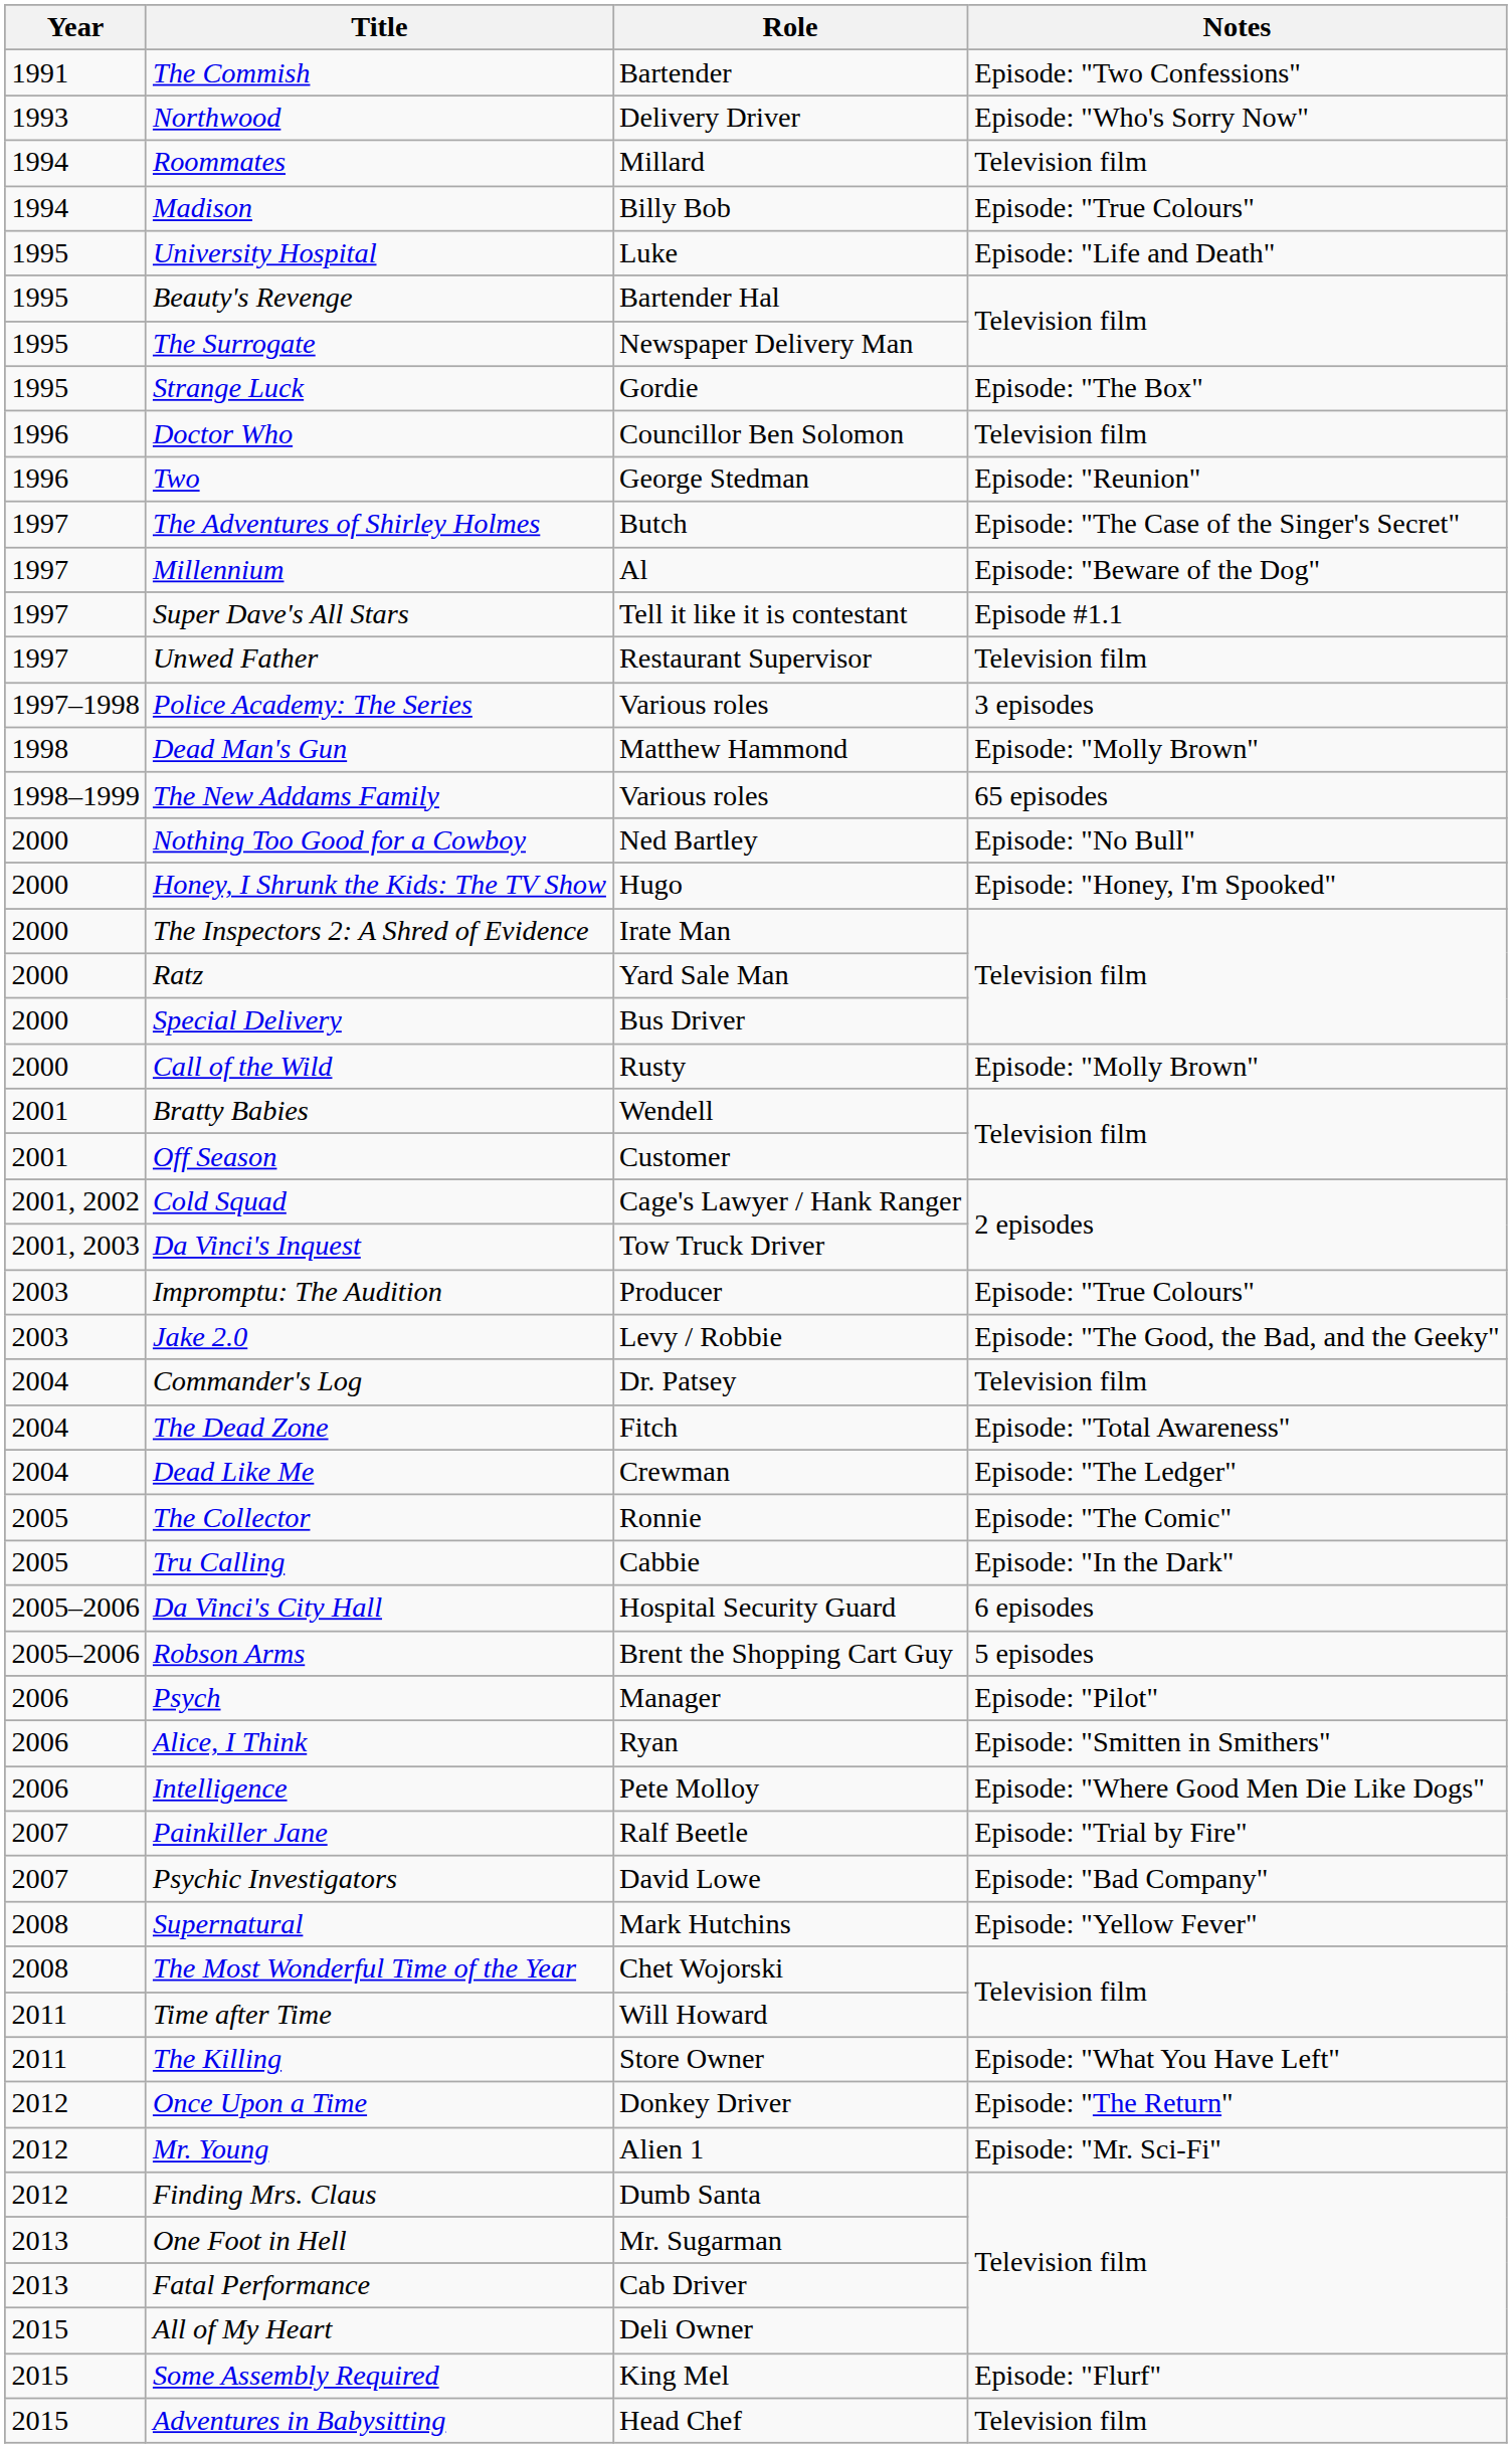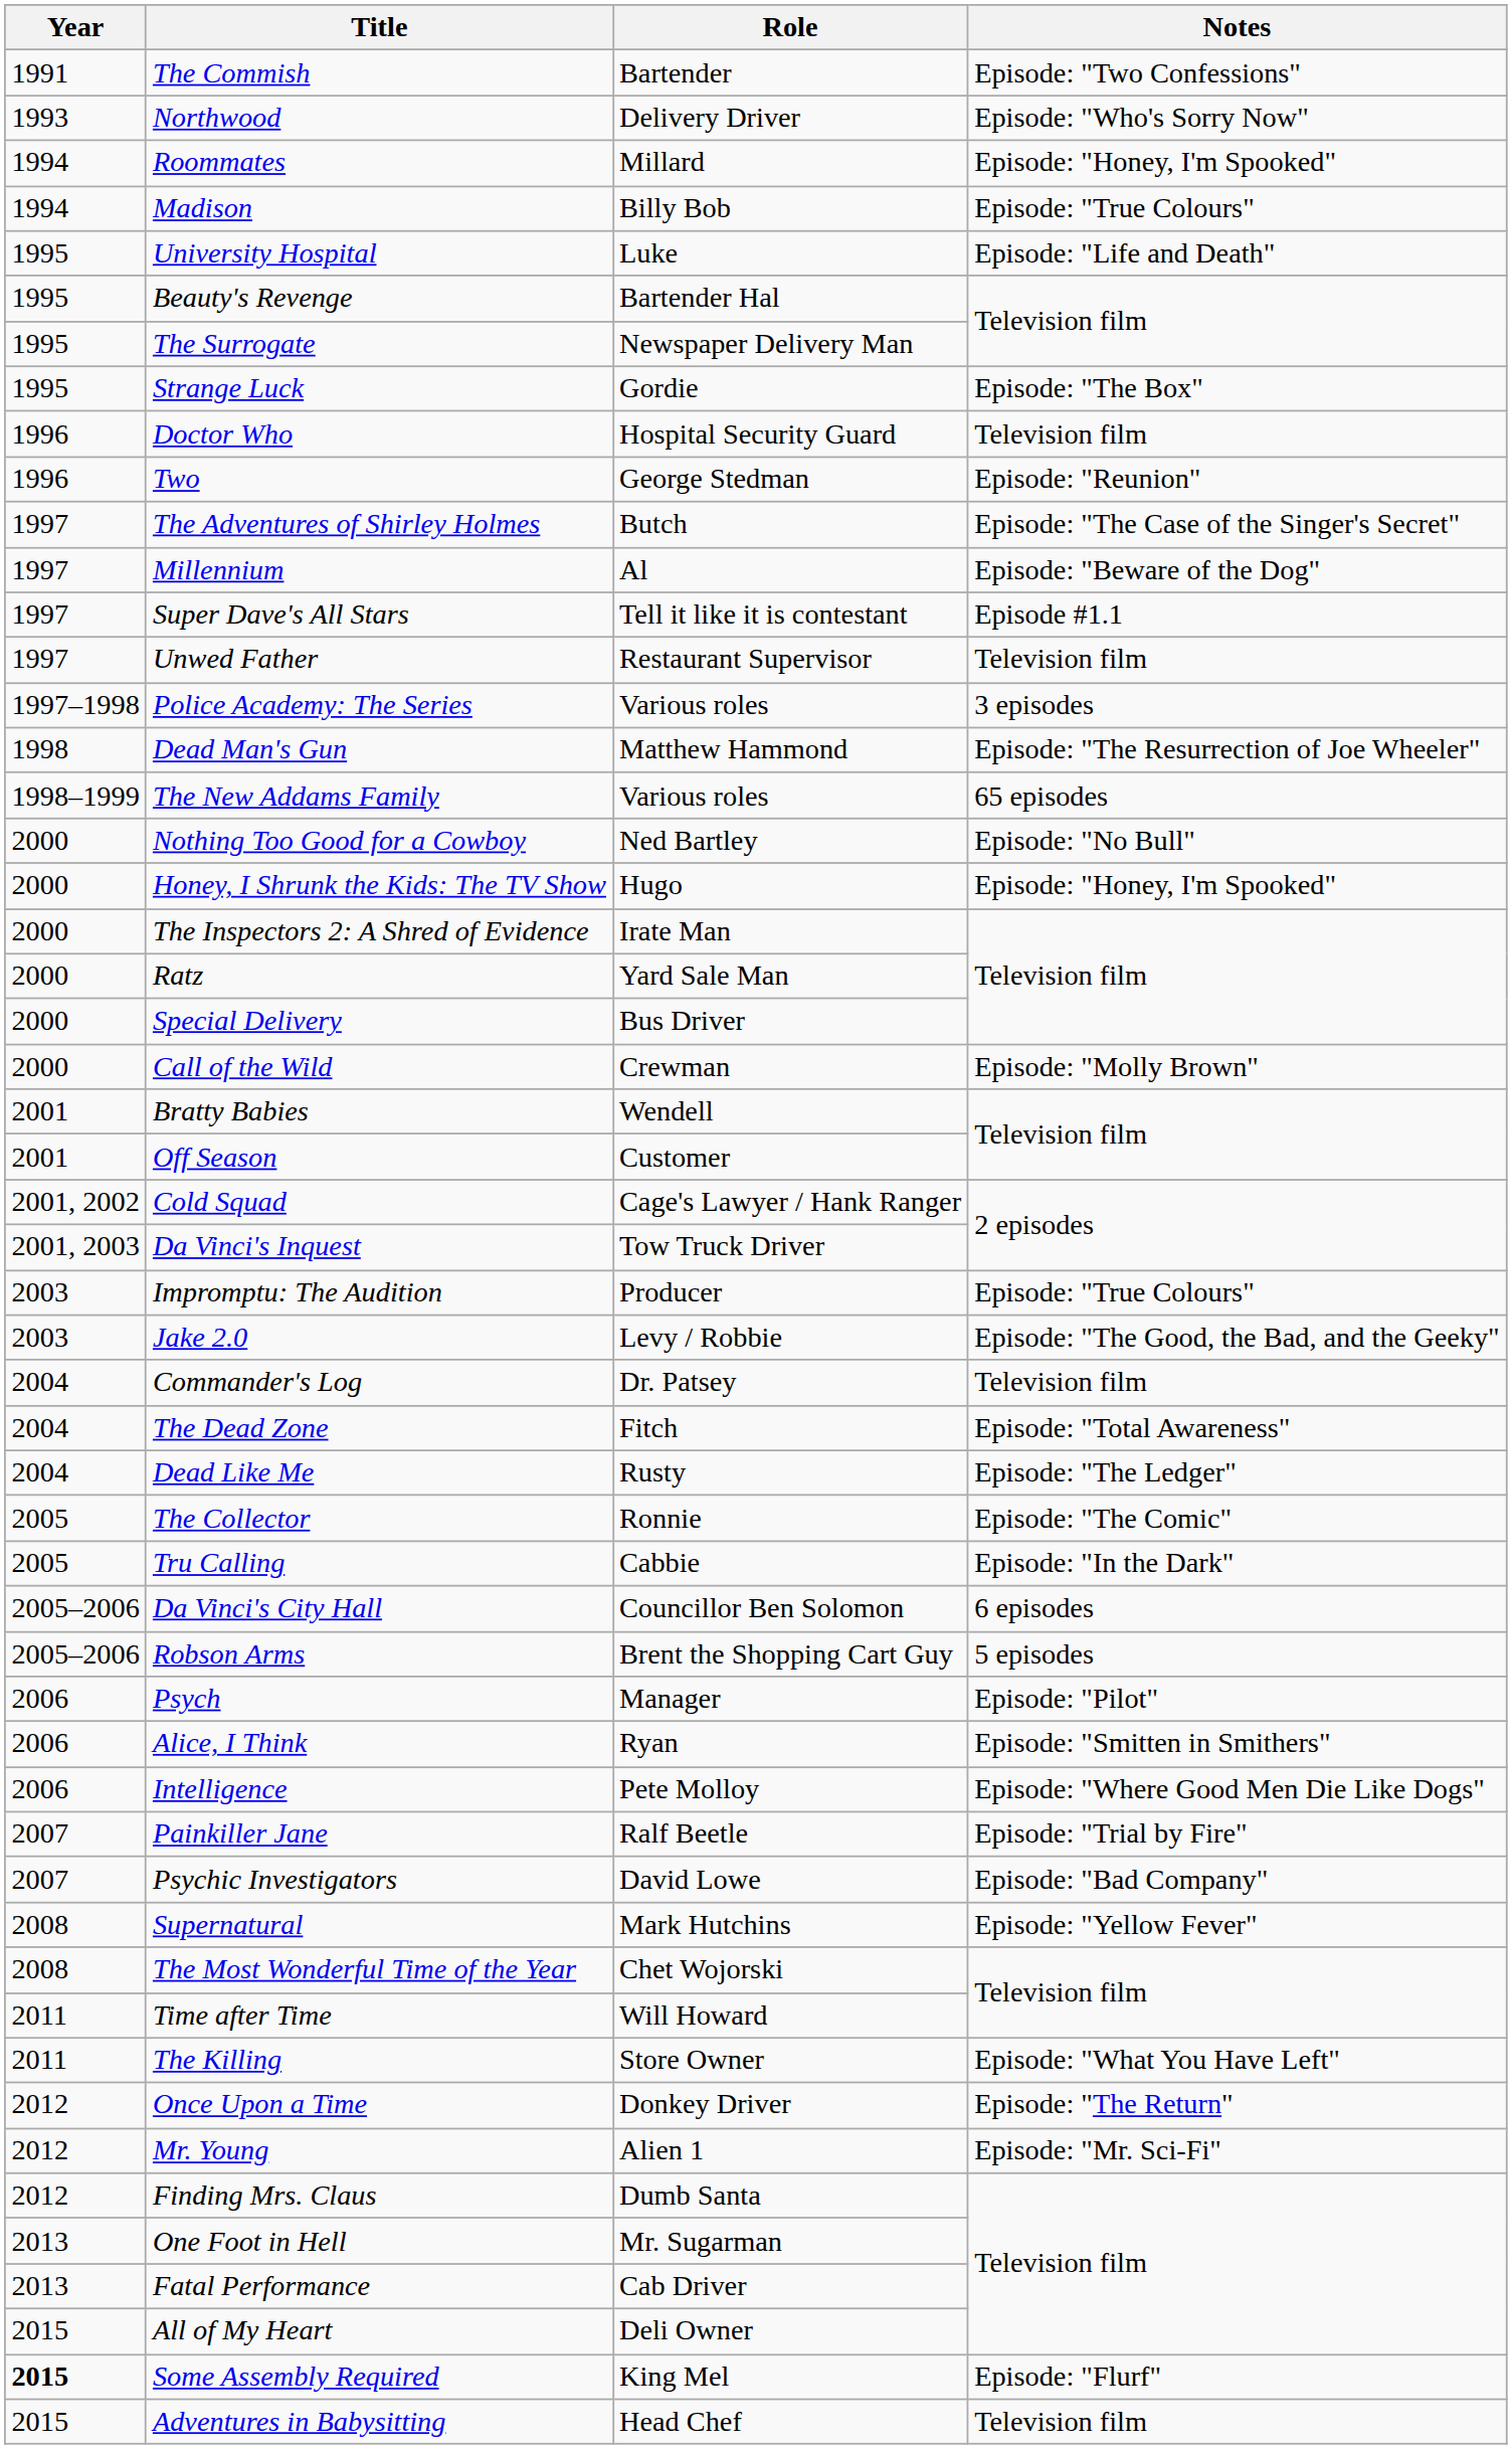Roommates | Notes: Television film -> Episode: "Honey, I'm Spooked"
Doctor Who | Role: Councillor Ben Solomon -> Hospital Security Guard
Dead Man's Gun | Notes: Episode: "Molly Brown" -> Episode: "The Resurrection of Joe Wheeler"
Call of the Wild | Role: Rusty -> Crewman
Dead Like Me | Role: Crewman -> Rusty
Da Vinci's City Hall | Role: Hospital Security Guard -> Councillor Ben Solomon
Some Assembly Required | Year: normal -> bold
